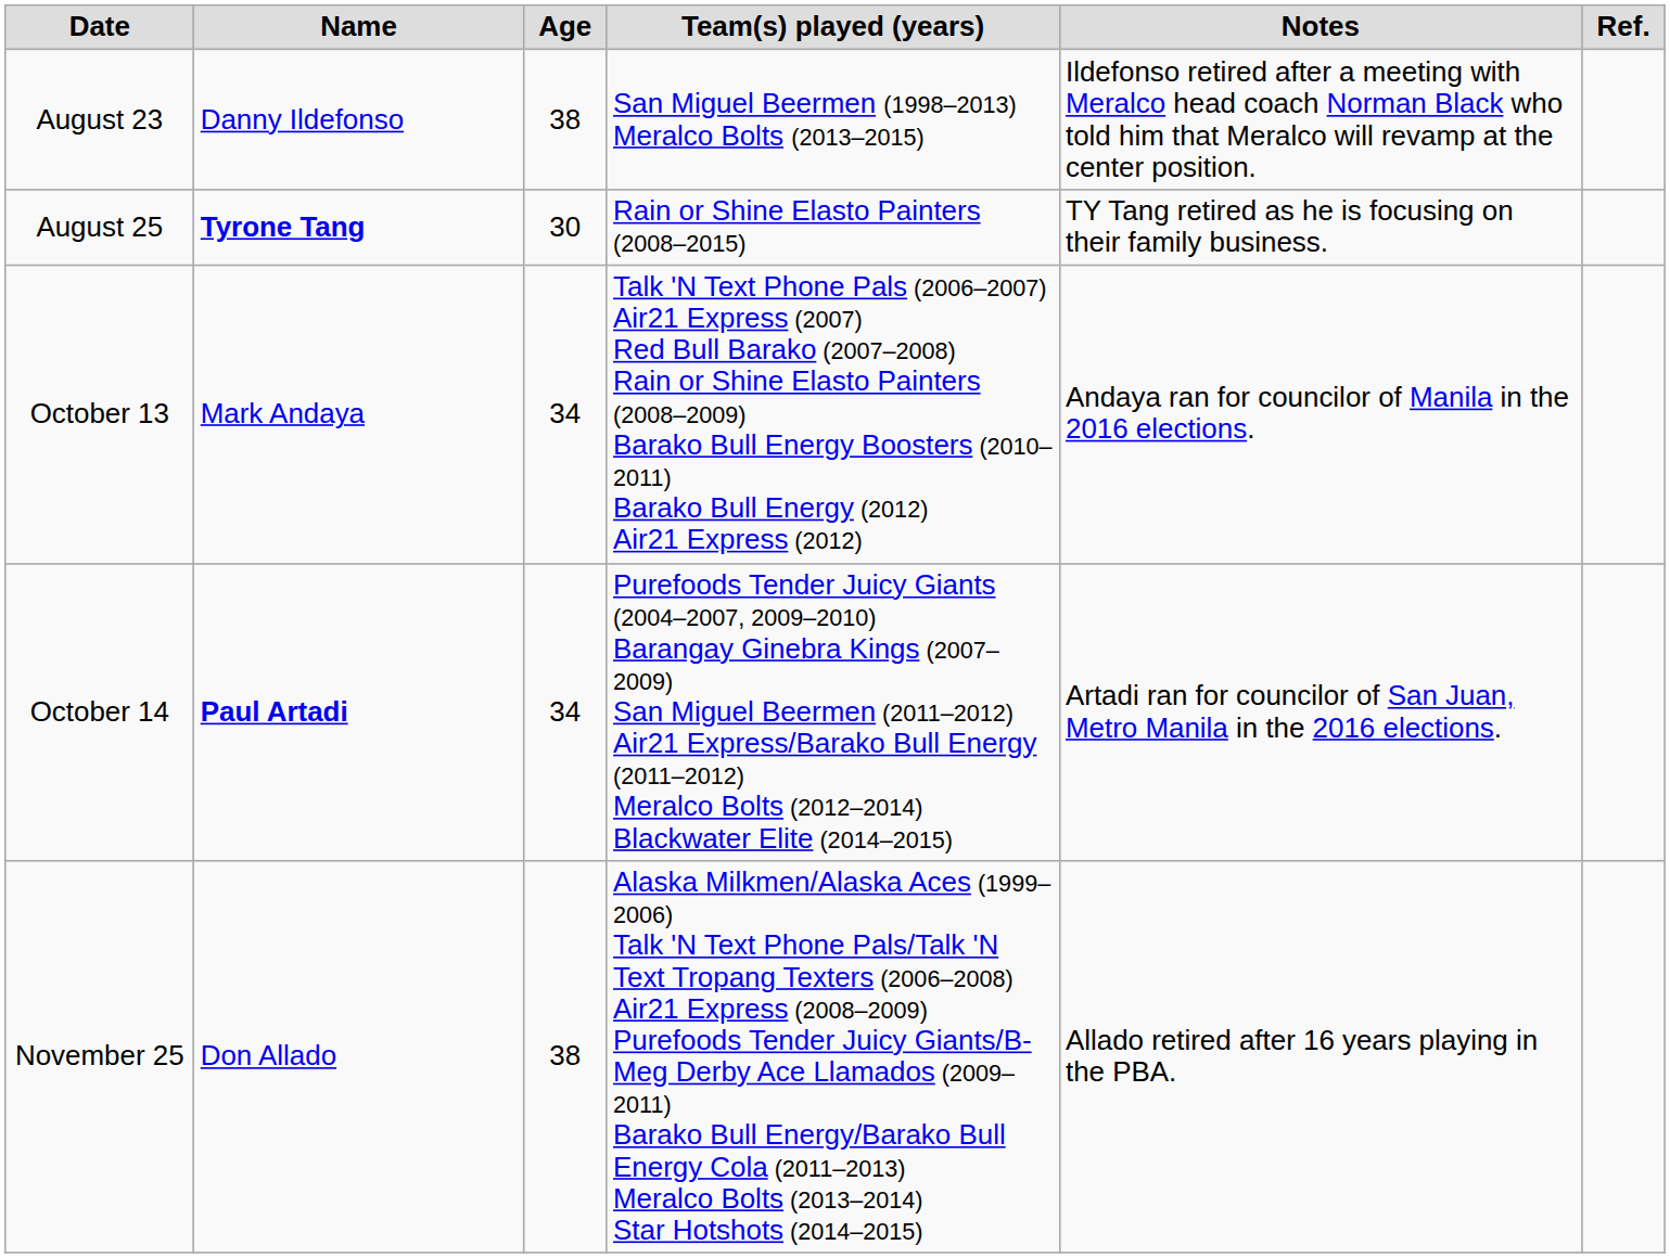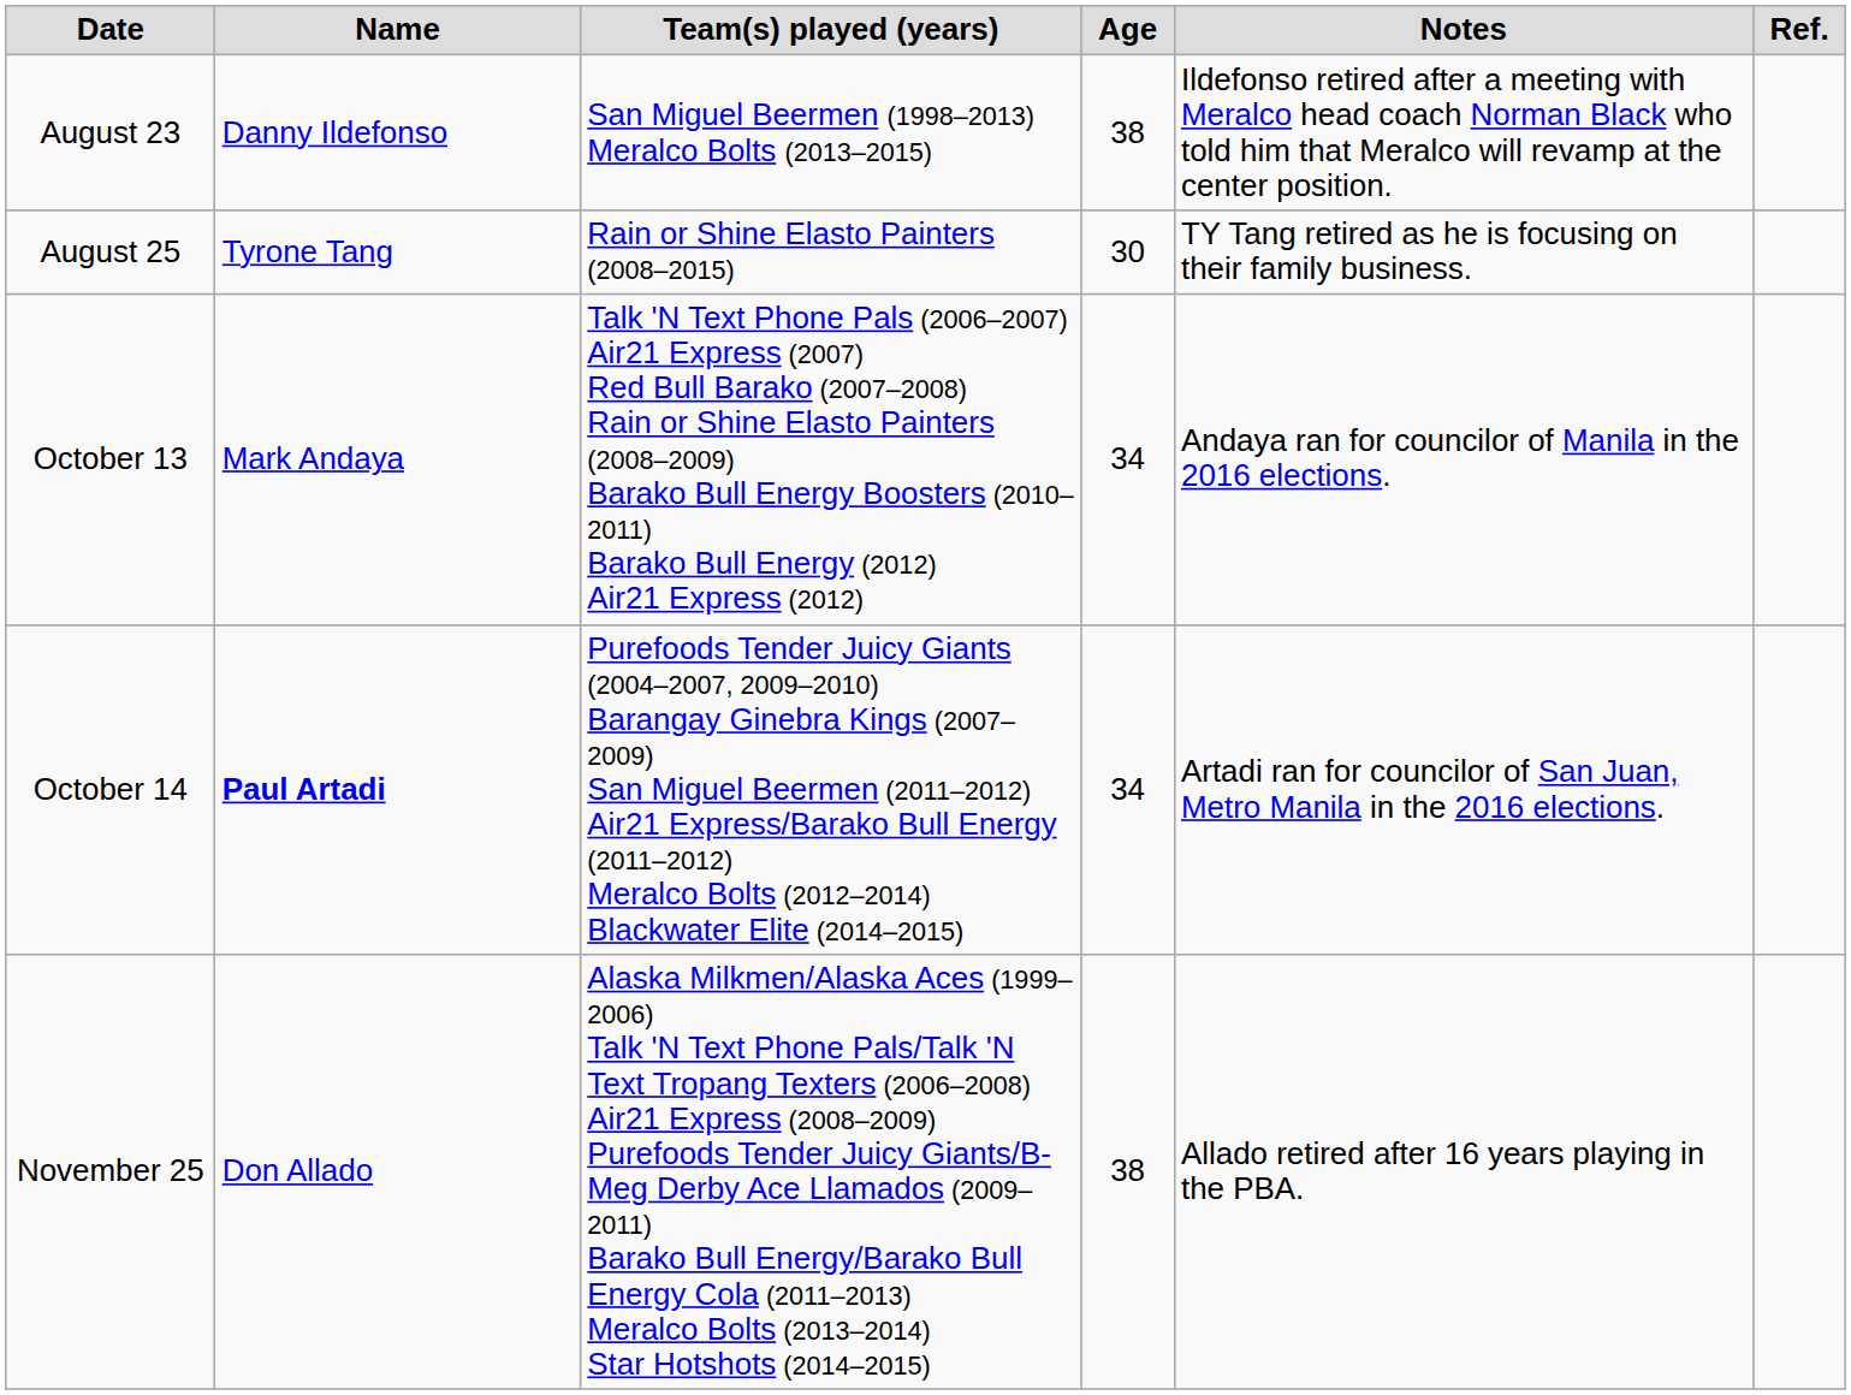columns swapped: Team(s) played (years) <-> Age
August 25 | Name: bold -> normal
